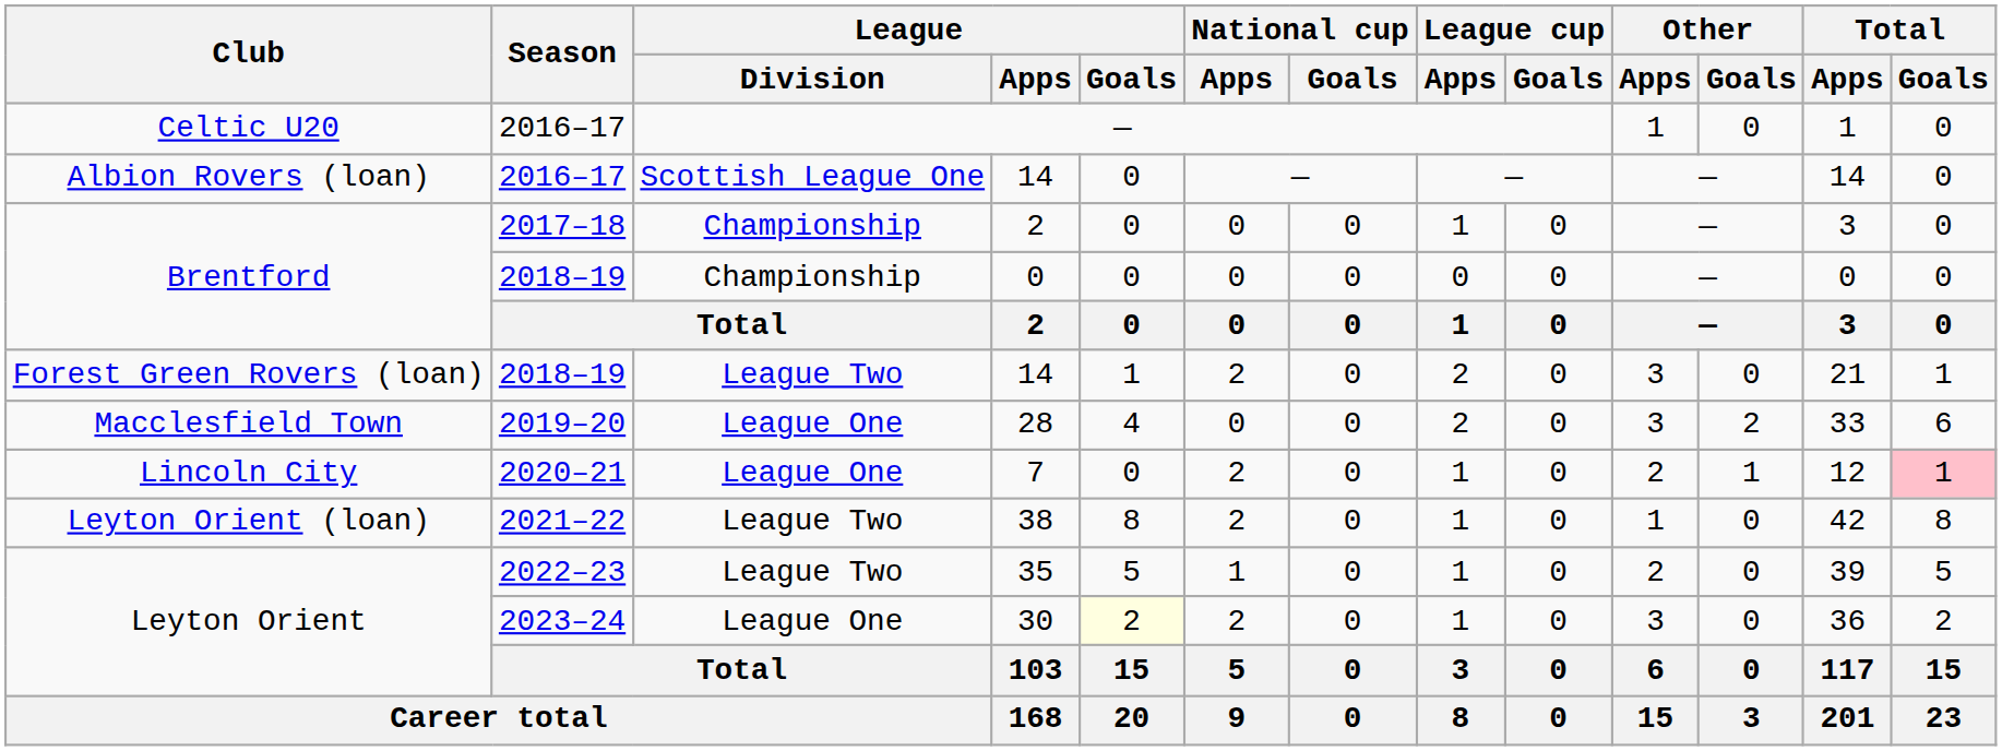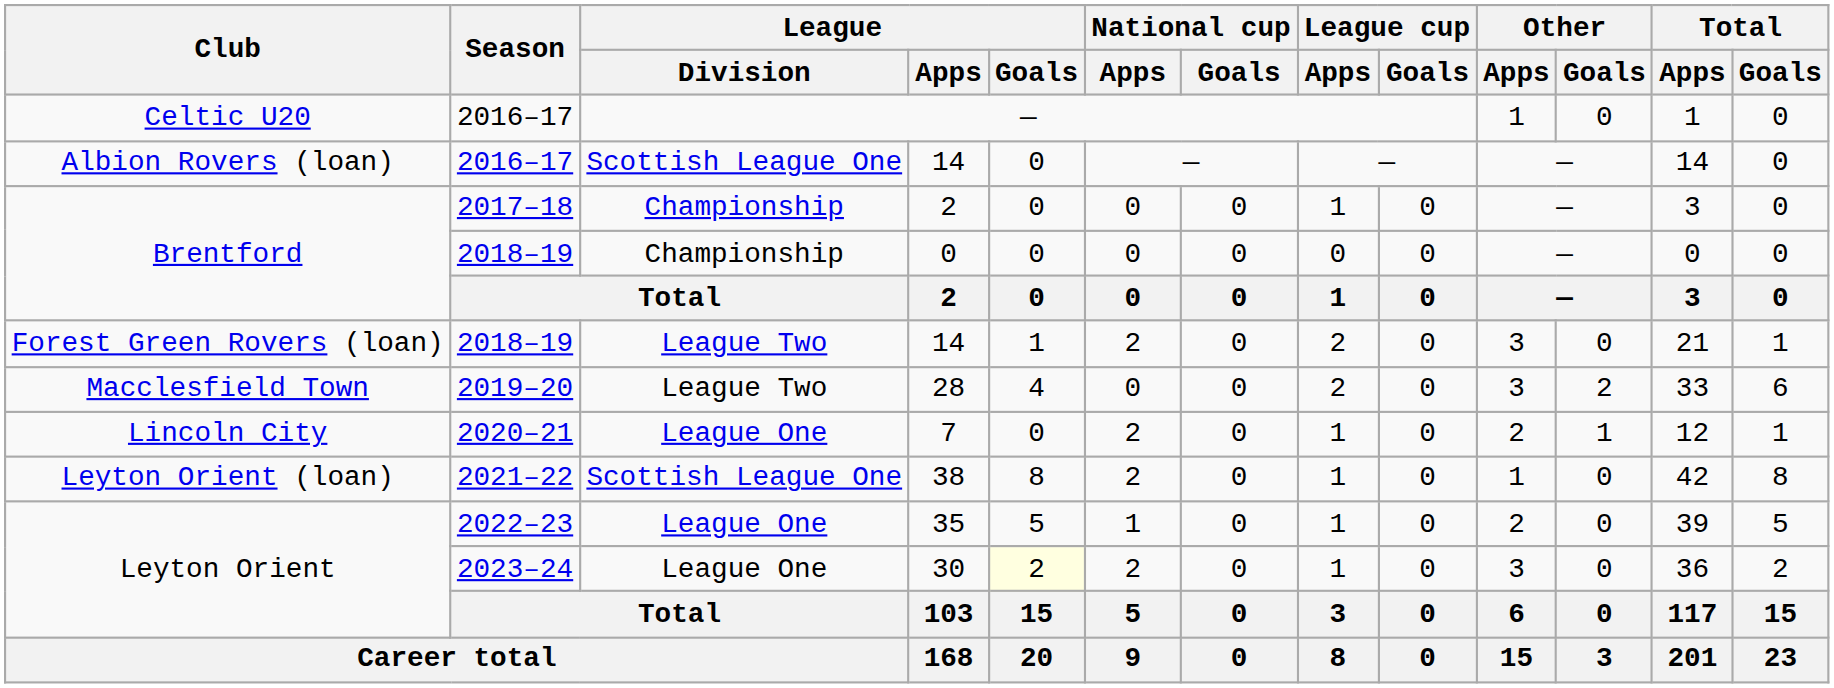28 | League / Division: League One -> League Two
7 | Total / Goals: pink background -> no background
38 | League / Division: League Two -> Scottish League One
35 | League / Division: League Two -> League One
